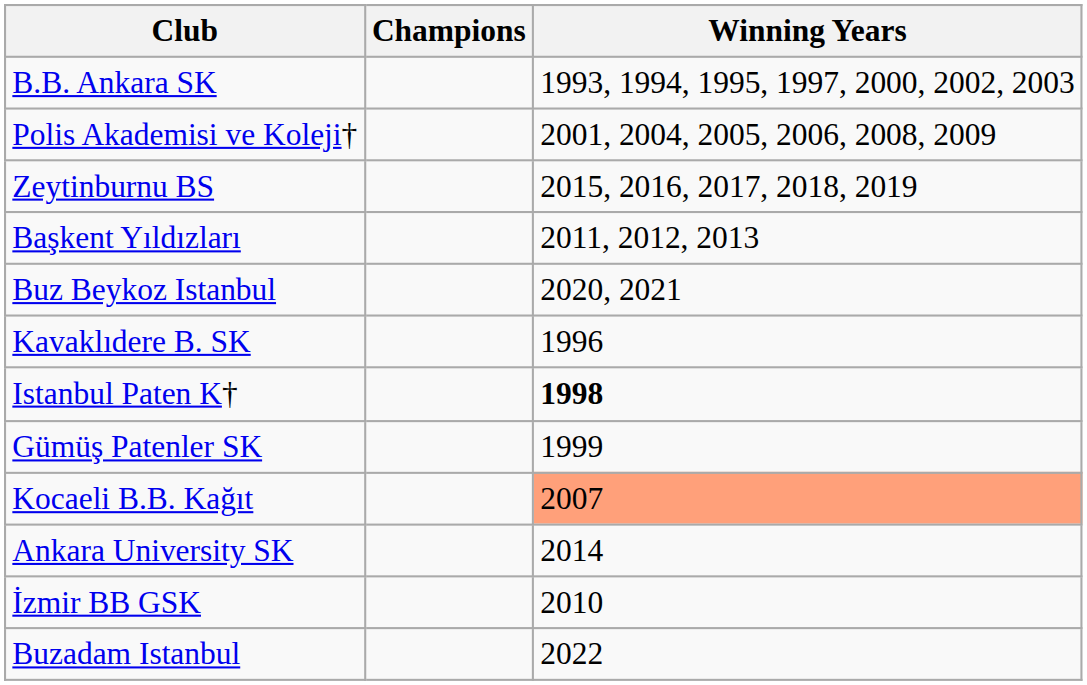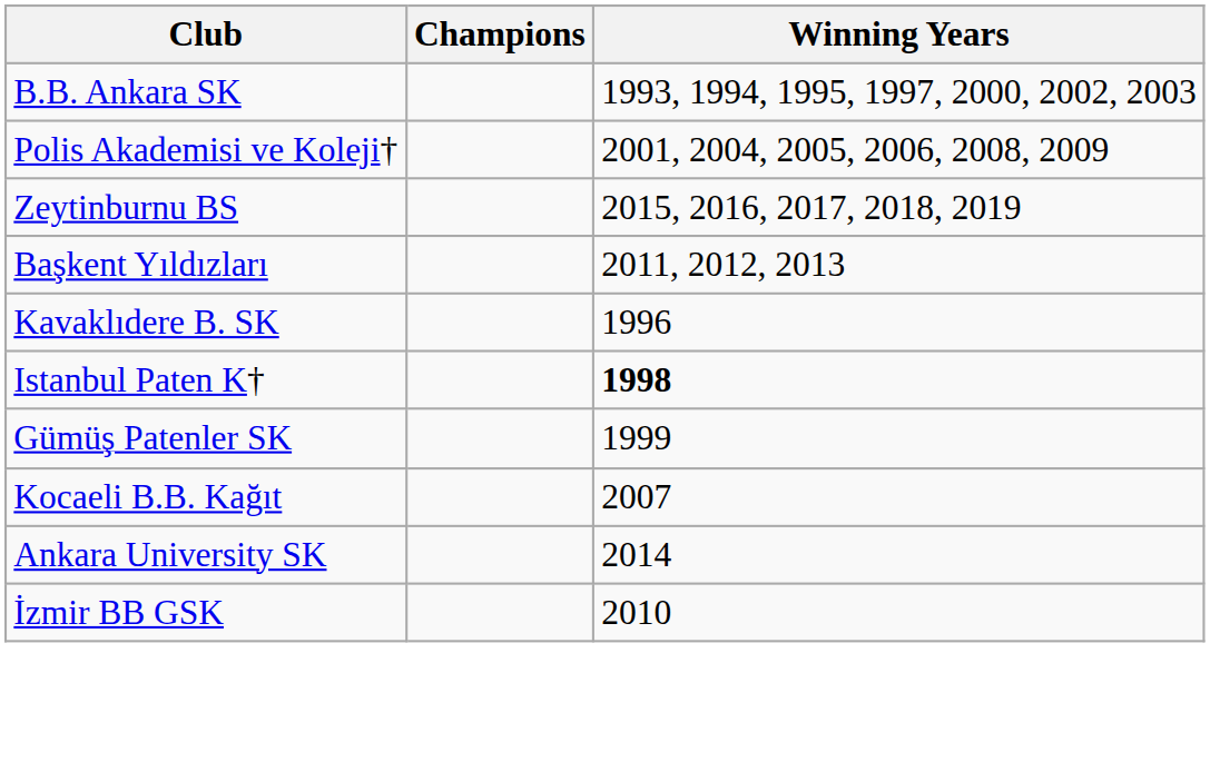- row: Buz Beykoz Istanbul | 2020, 2021
Kocaeli B.B. Kağıt | Winning Years: lightsalmon background -> no background
- row: Buzadam Istanbul | 2022
